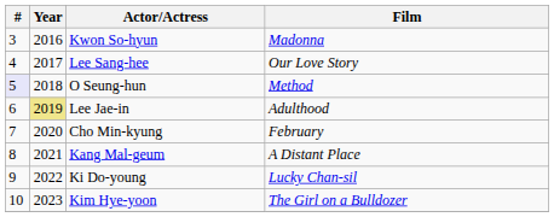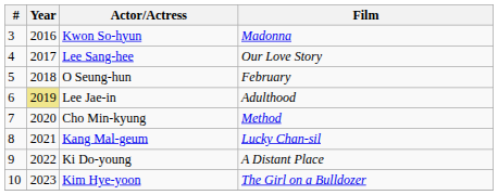O Seung-hun | #: lavender background -> no background
O Seung-hun | Film: Method -> February
Cho Min-kyung | Film: February -> Method
Kang Mal-geum | Film: A Distant Place -> Lucky Chan-sil
Ki Do-young | Film: Lucky Chan-sil -> A Distant Place
